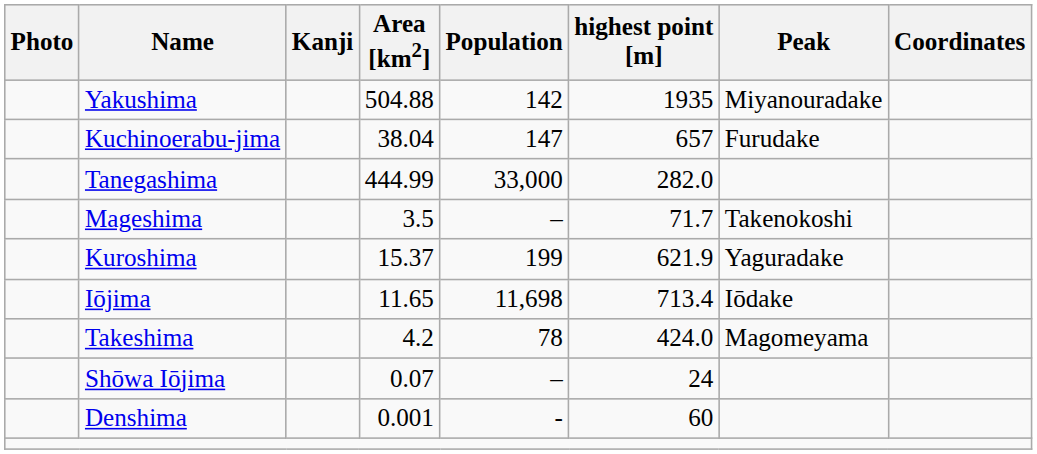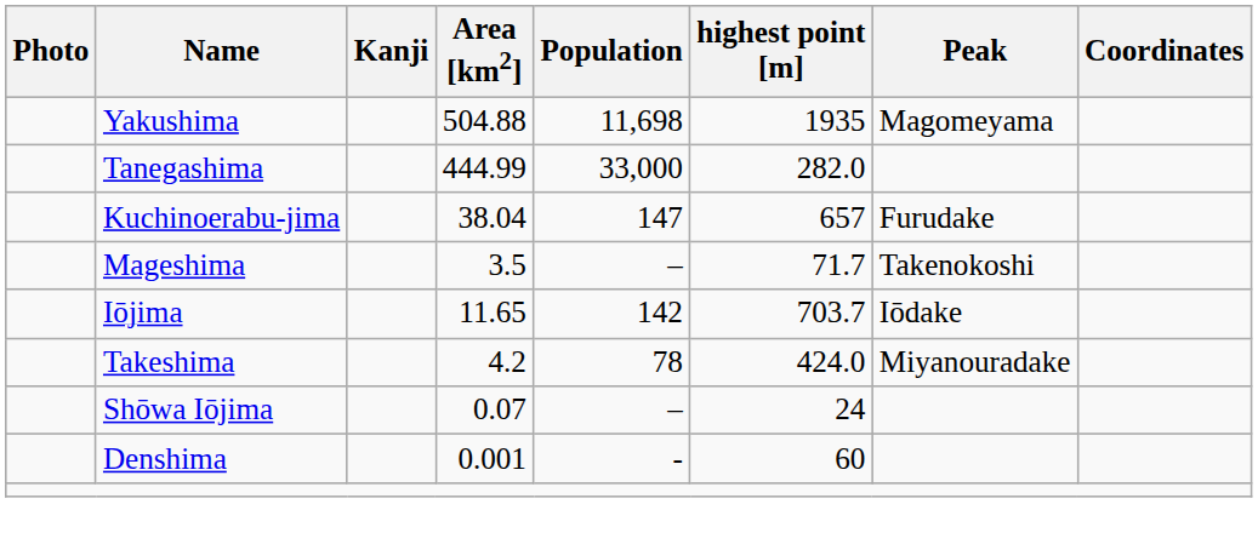Yakushima | Population: 142 -> 11,698
Yakushima | Peak: Miyanouradake -> Magomeyama
rows swapped: Tanegashima <-> Kuchinoerabu-jima
- row: Kuroshima | 15.37 | 199 | 621.9 | Yaguradake
Iōjima | Population: 11,698 -> 142
Iōjima | highest point [m]: 713.4 -> 703.7
Takeshima | Peak: Magomeyama -> Miyanouradake
